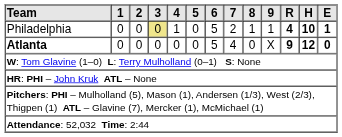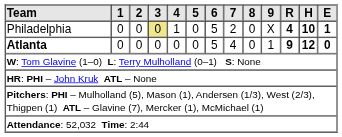Philadelphia | 8: 1 -> 0
Philadelphia | 9: 1 -> X
Atlanta | 9: X -> 1
